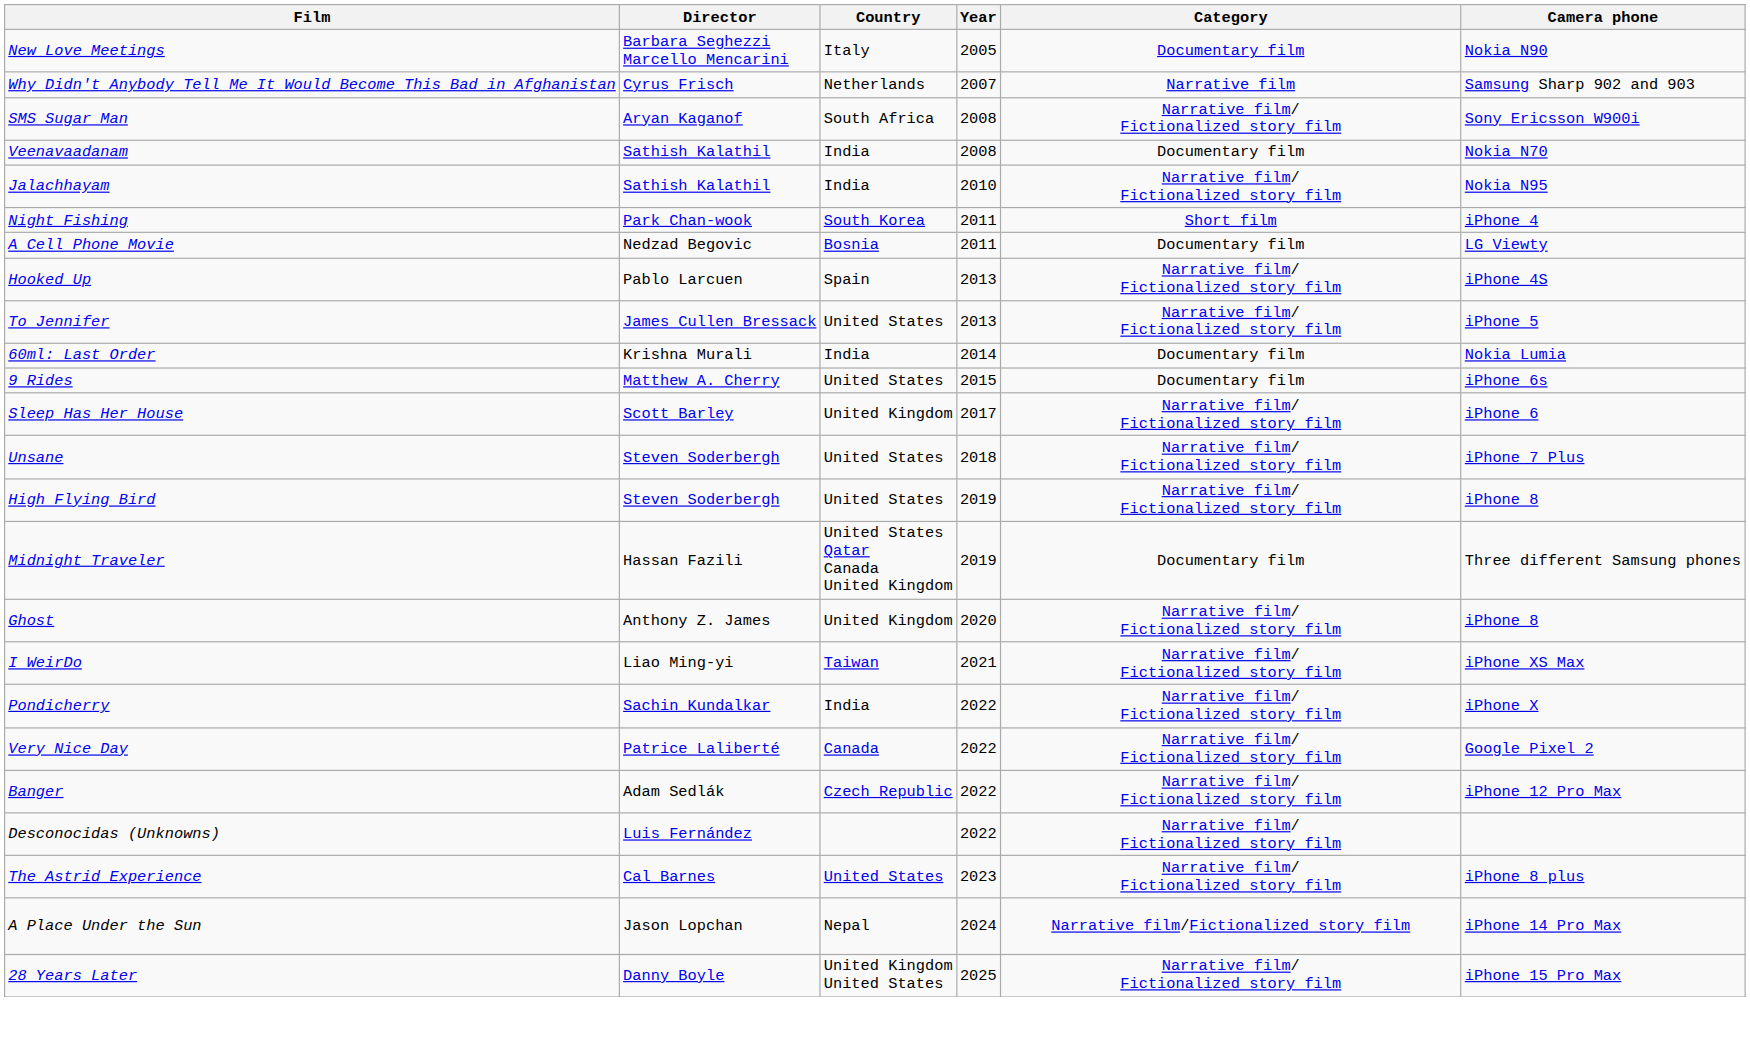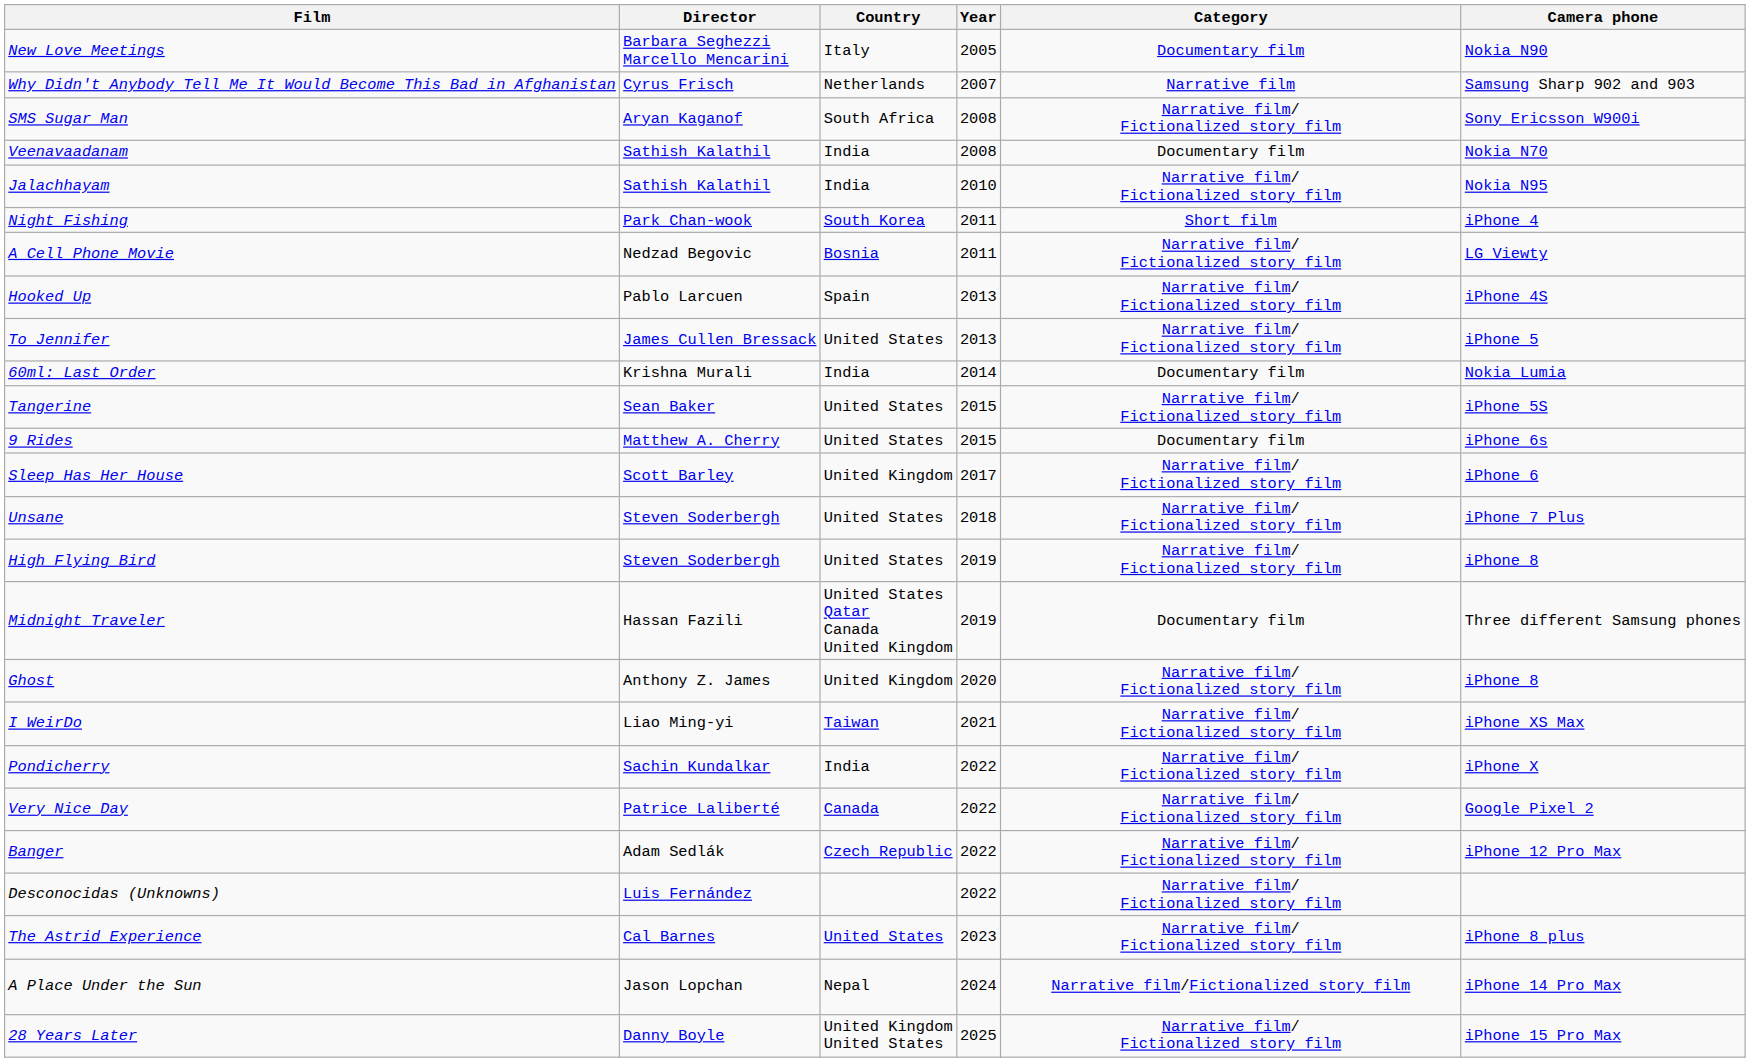A Cell Phone Movie | Category: Documentary film -> Narrative film/ Fictionalized story film
+ row: Tangerine | Sean Baker | United States | 2015 | Narrative film/ Fictionalized story film | iPhone 5S
